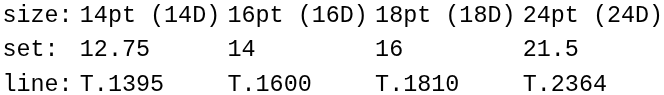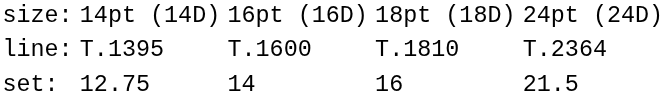rows swapped: set: <-> line:
